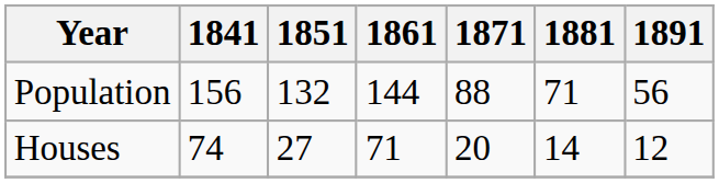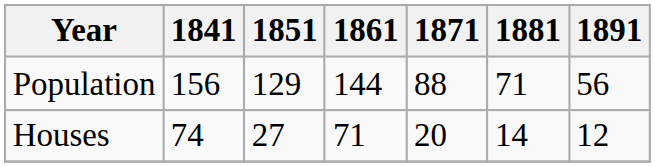Population | 1851: 132 -> 129
